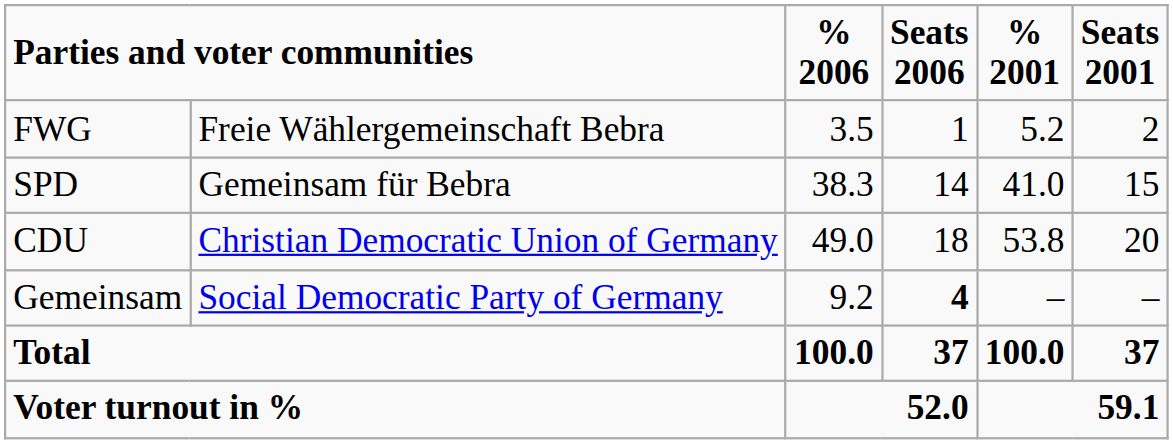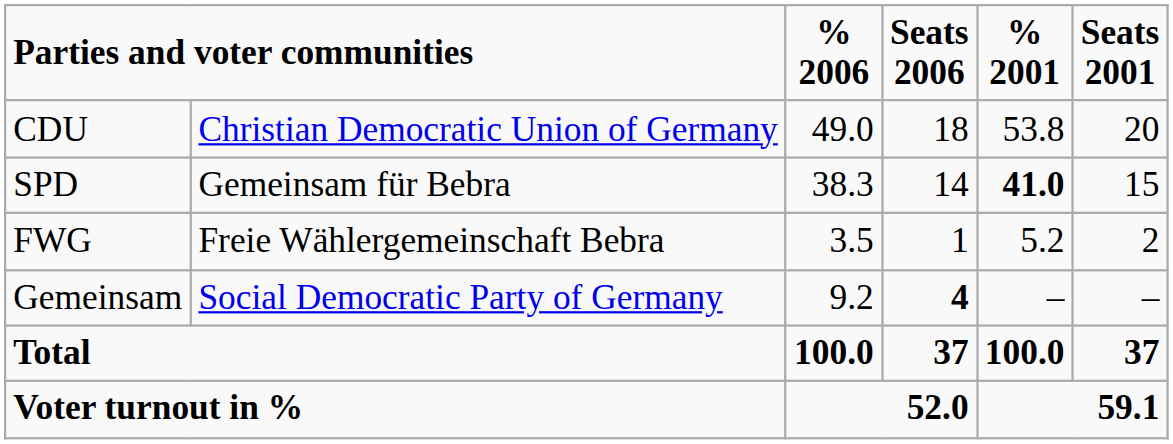rows swapped: CDU <-> FWG
SPD | % 2001: normal -> bold
